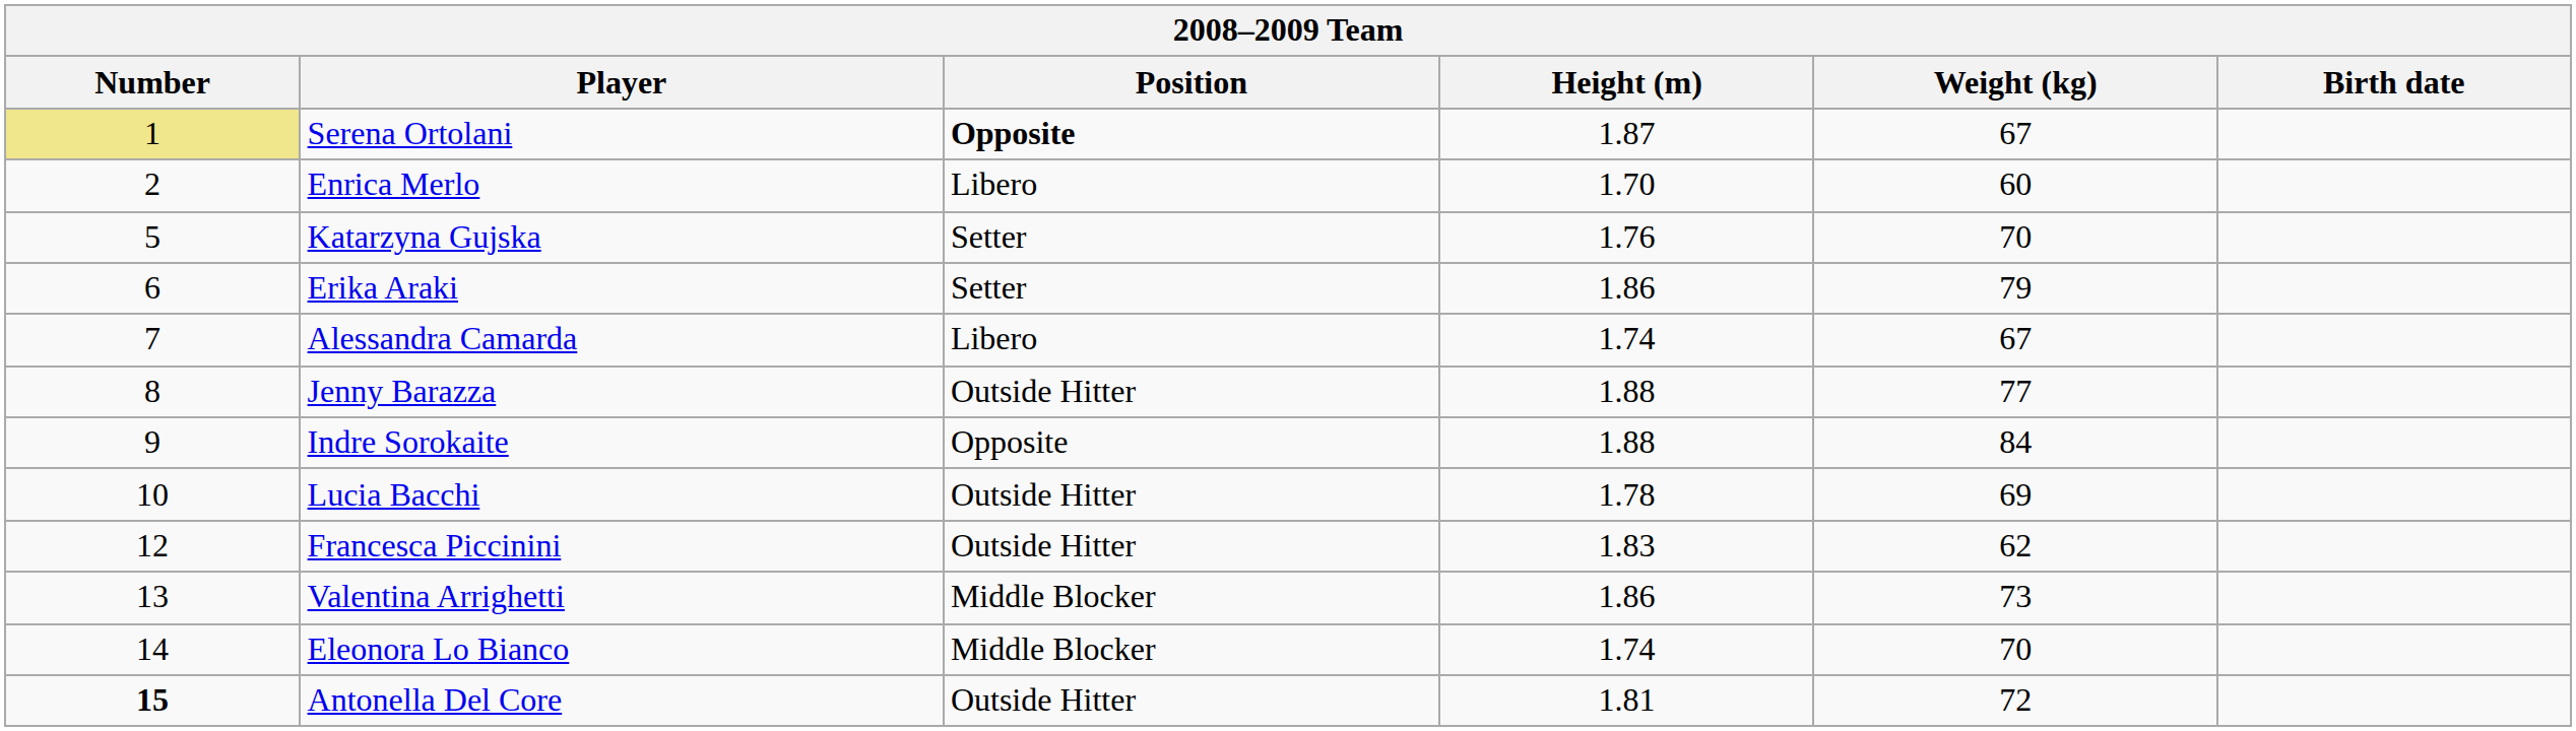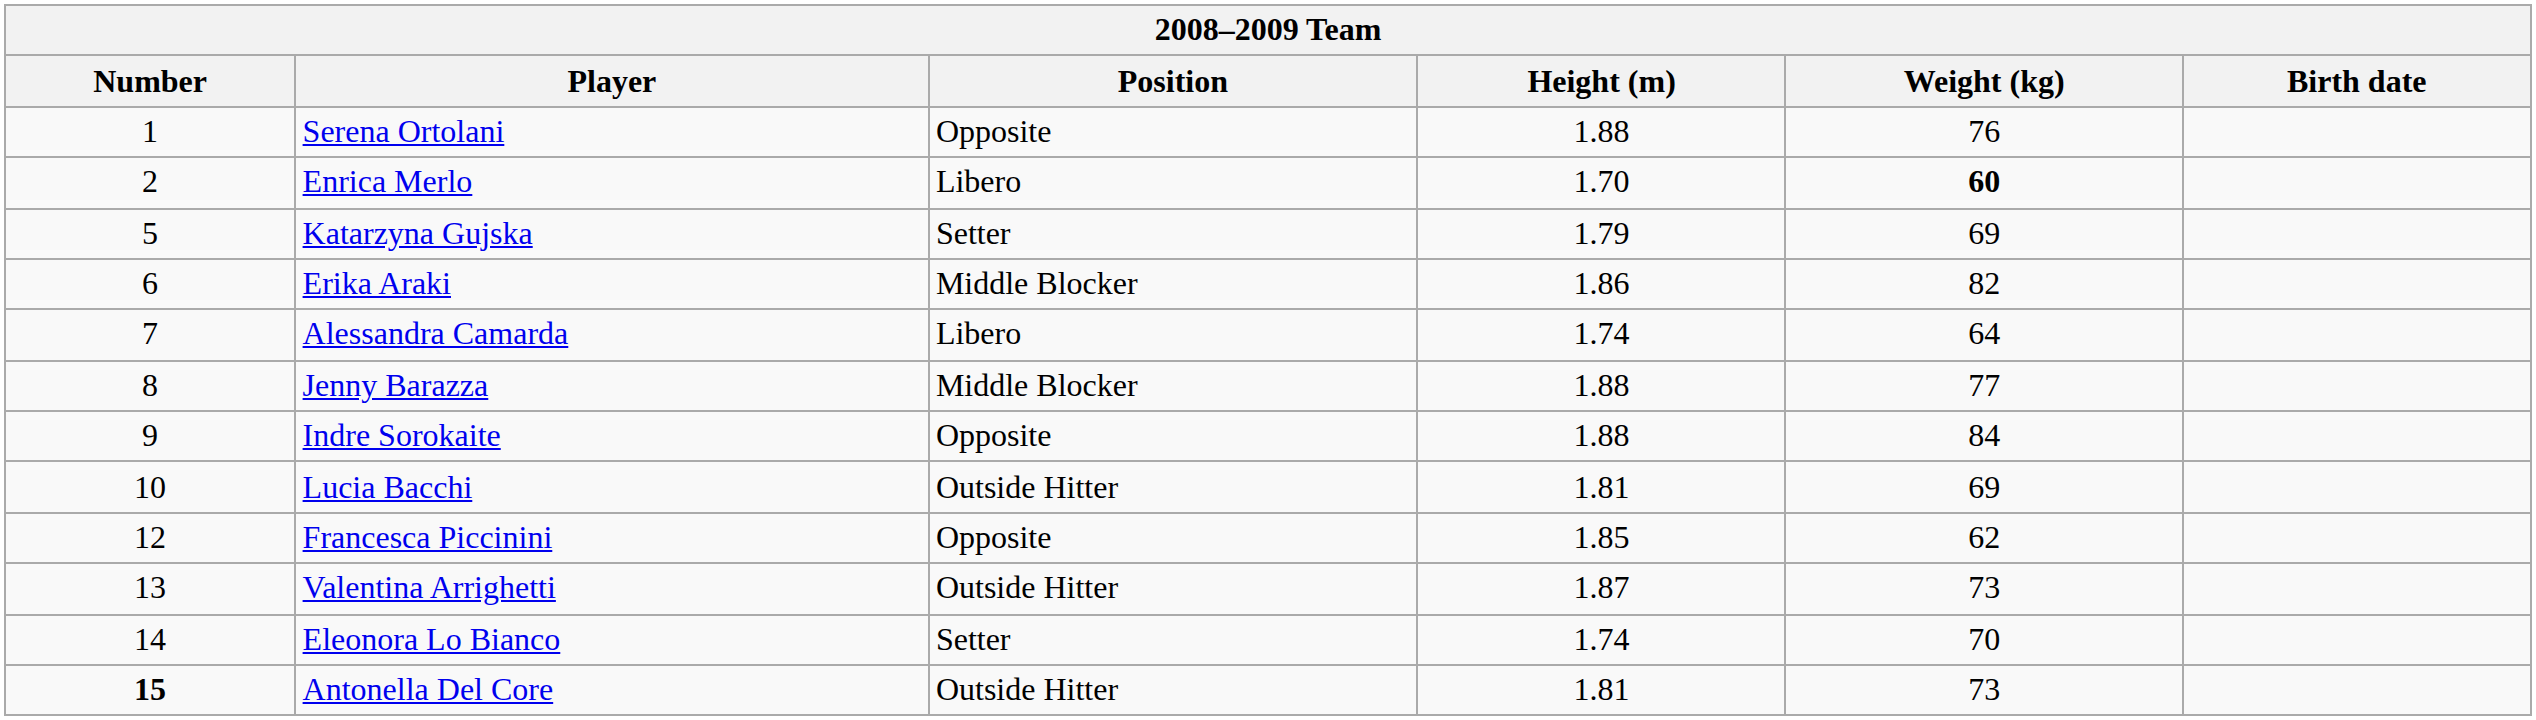Serena Ortolani | Number: khaki background -> no background
Serena Ortolani | Position: bold -> normal
Serena Ortolani | Height (m): 1.87 -> 1.88
Serena Ortolani | Weight (kg): 67 -> 76
Enrica Merlo | Weight (kg): normal -> bold
Katarzyna Gujska | Height (m): 1.76 -> 1.79
Katarzyna Gujska | Weight (kg): 70 -> 69
Erika Araki | Position: Setter -> Middle Blocker
Erika Araki | Weight (kg): 79 -> 82
Alessandra Camarda | Weight (kg): 67 -> 64
Jenny Barazza | Position: Outside Hitter -> Middle Blocker
Lucia Bacchi | Height (m): 1.78 -> 1.81
Francesca Piccinini | Position: Outside Hitter -> Opposite
Francesca Piccinini | Height (m): 1.83 -> 1.85
Valentina Arrighetti | Position: Middle Blocker -> Outside Hitter
Valentina Arrighetti | Height (m): 1.86 -> 1.87
Eleonora Lo Bianco | Position: Middle Blocker -> Setter
Antonella Del Core | Weight (kg): 72 -> 73
